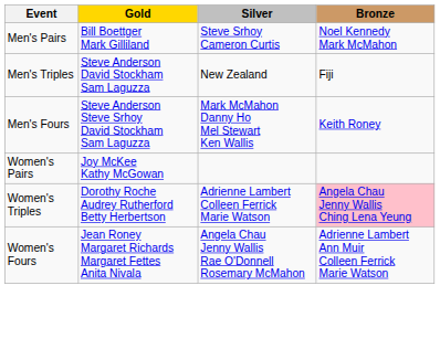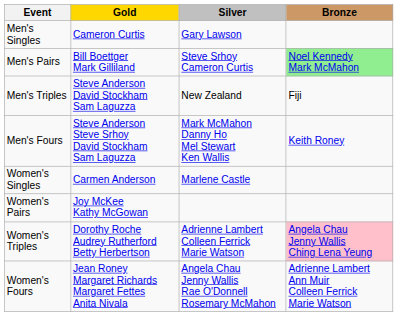+ row: Men's Singles | Cameron Curtis | Gary Lawson
Men's Pairs | Bronze: no background -> lightgreen background
+ row: Women's Singles | Carmen Anderson | Marlene Castle
